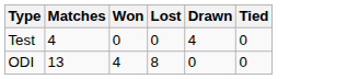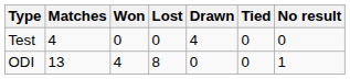+ column: No result | 0 | 1
